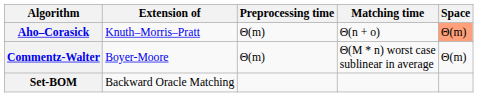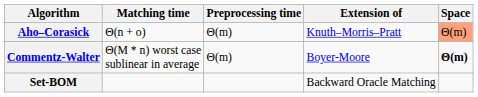columns swapped: Extension of <-> Matching time
Commentz-Walter | Space: normal -> bold
